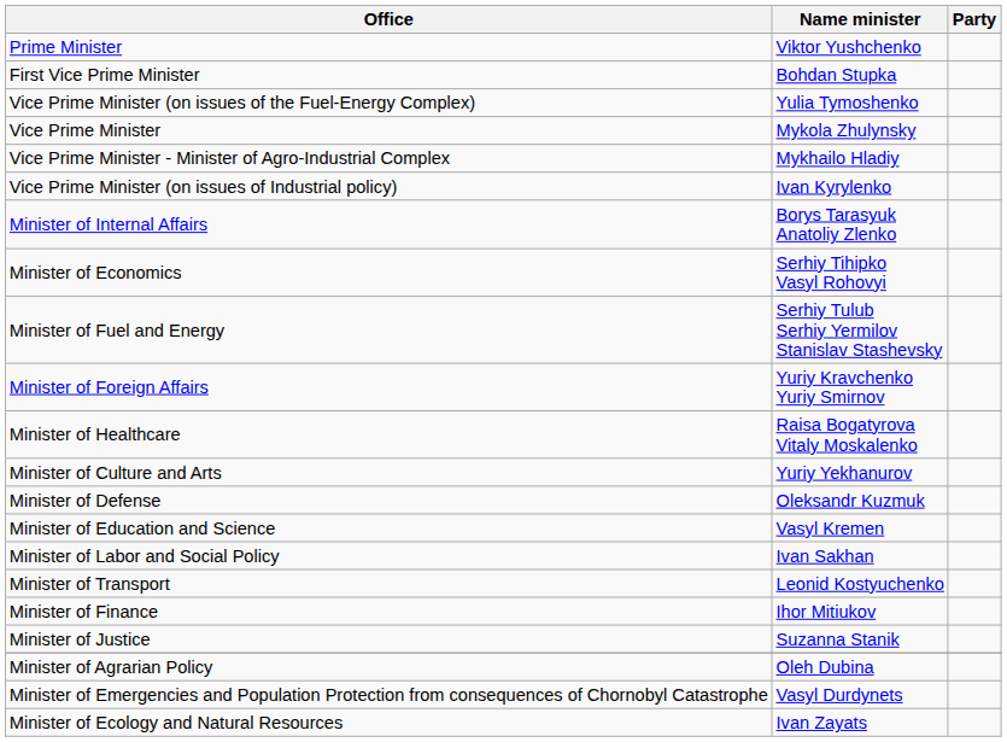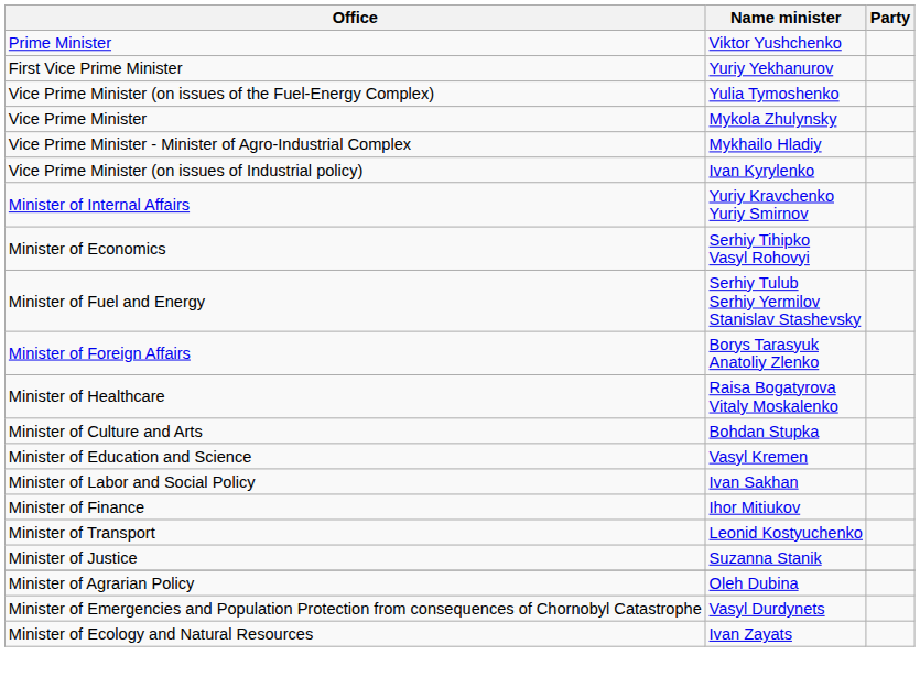First Vice Prime Minister | Name minister: Bohdan Stupka -> Yuriy Yekhanurov
Minister of Internal Affairs | Name minister: Borys Tarasyuk Anatoliy Zlenko -> Yuriy Kravchenko Yuriy Smirnov
Minister of Foreign Affairs | Name minister: Yuriy Kravchenko Yuriy Smirnov -> Borys Tarasyuk Anatoliy Zlenko
Minister of Culture and Arts | Name minister: Yuriy Yekhanurov -> Bohdan Stupka
- row: Minister of Defense | Oleksandr Kuzmuk
rows swapped: Minister of Transport <-> Minister of Finance
